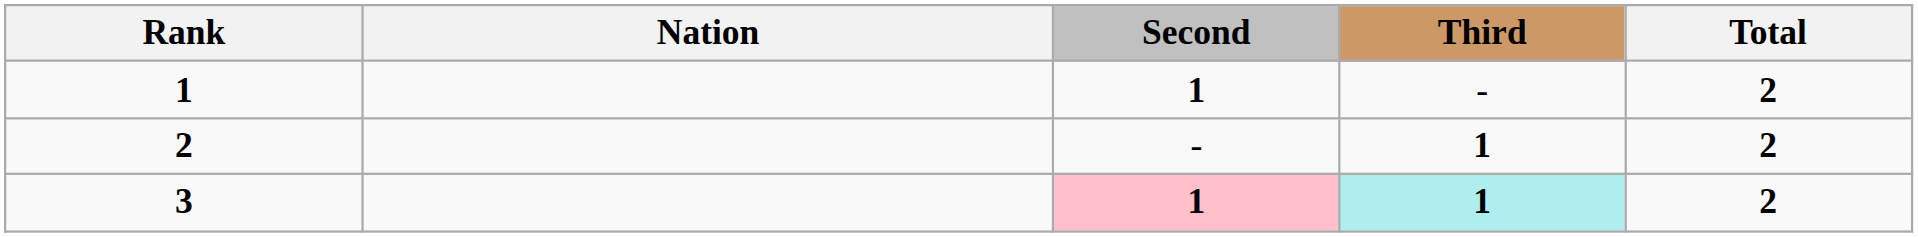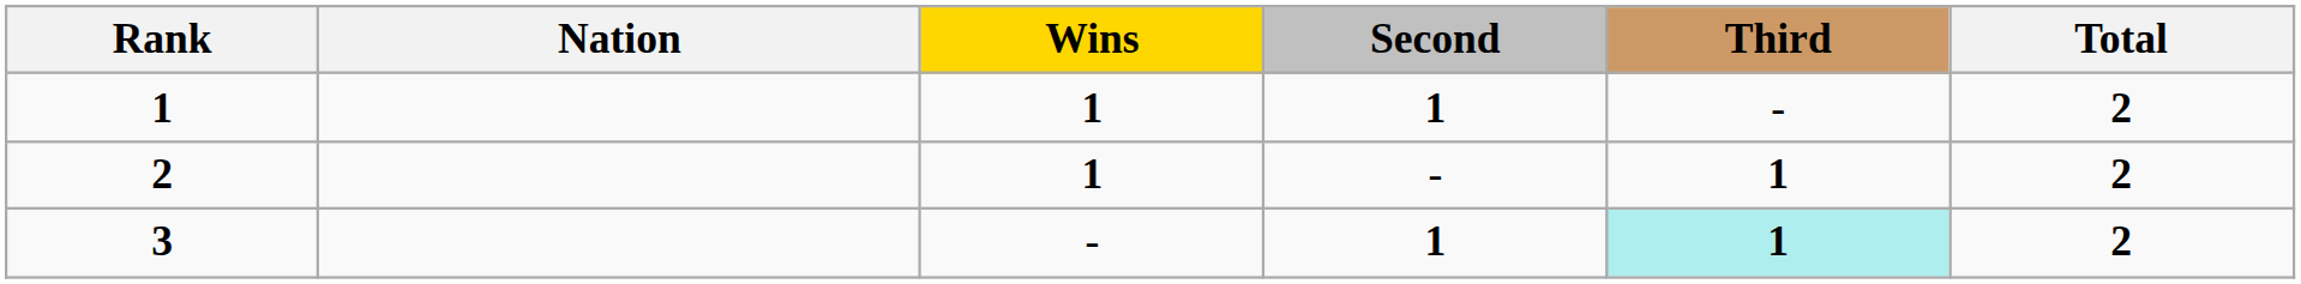+ column: Wins | 1 | 1 | -
3 | Second: pink background -> no background
